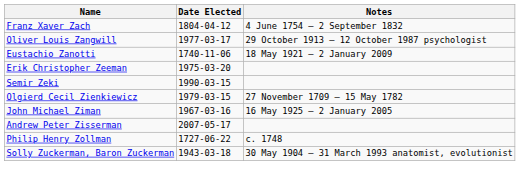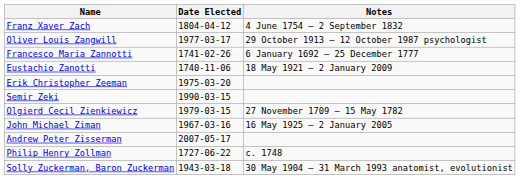+ row: Francesco Maria Zannotti | 1741-02-26 | 6 January 1692 – 25 December 1777
